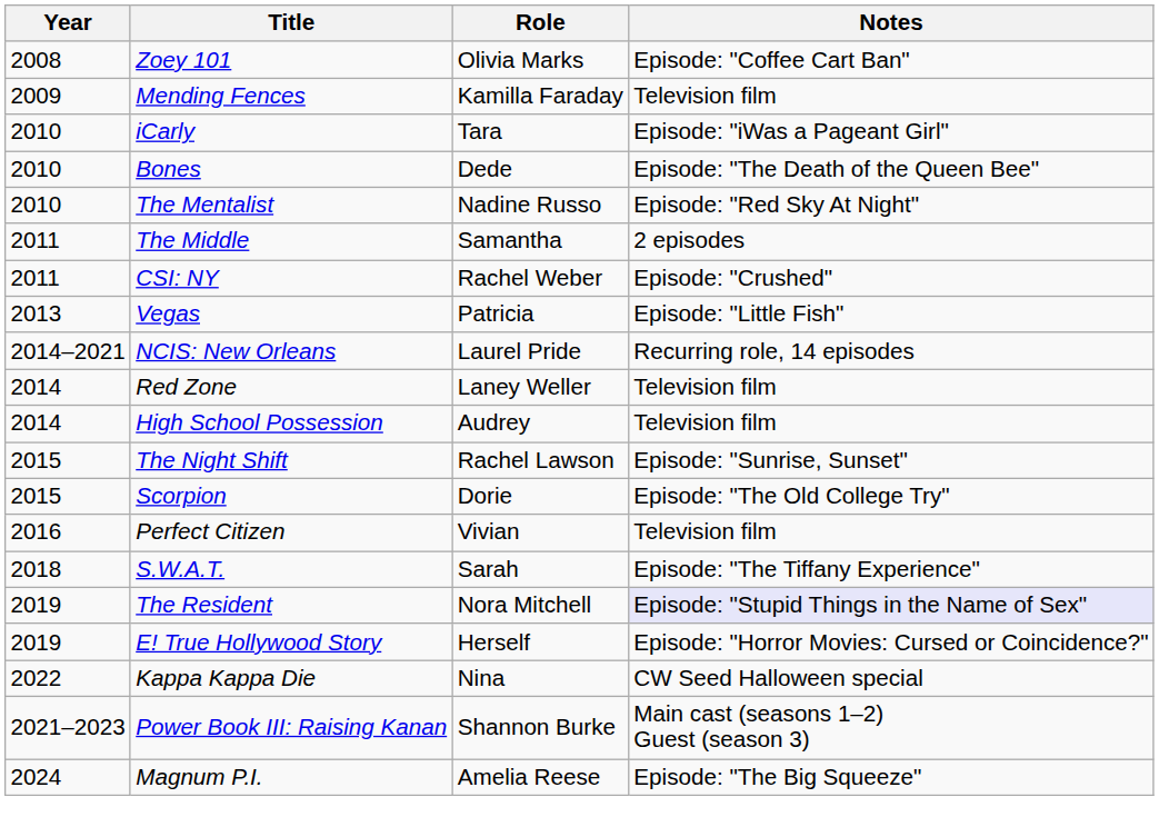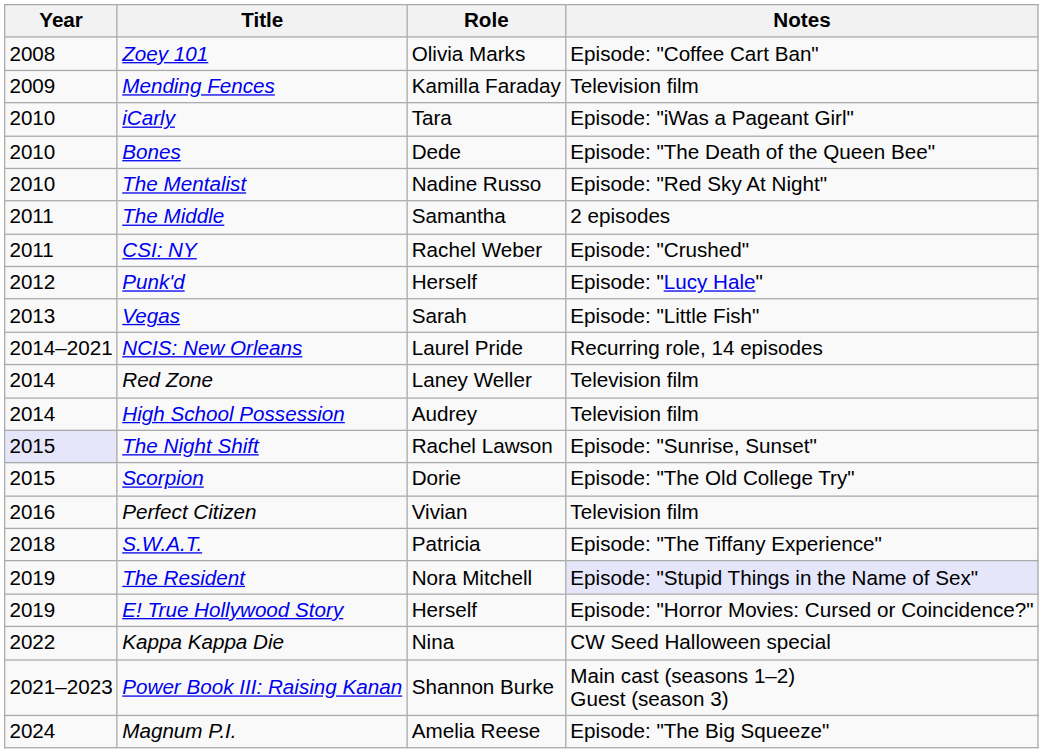+ row: 2012 | Punk'd | Herself | Episode: "Lucy Hale"
Vegas | Role: Patricia -> Sarah
The Night Shift | Year: no background -> lavender background
S.W.A.T. | Role: Sarah -> Patricia
